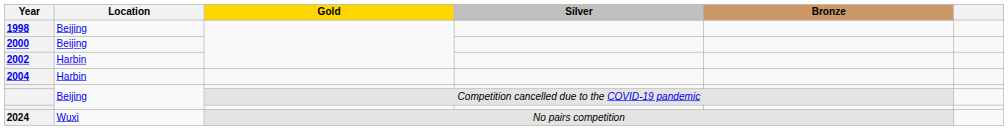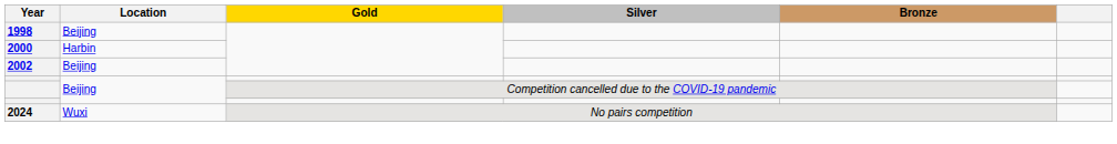2000 | Location: Beijing -> Harbin
2002 | Location: Harbin -> Beijing
- row: 2004 | Harbin
